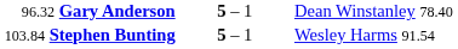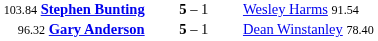rows swapped: 103.84 Stephen Bunting <-> 96.32 Gary Anderson
